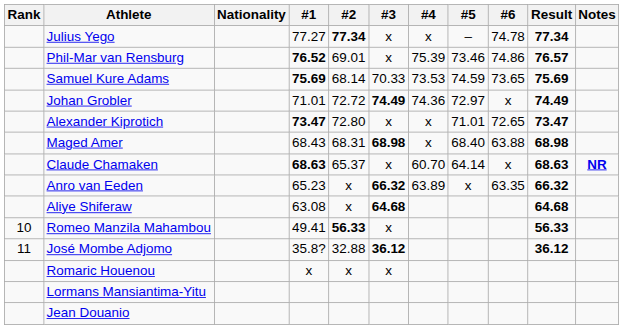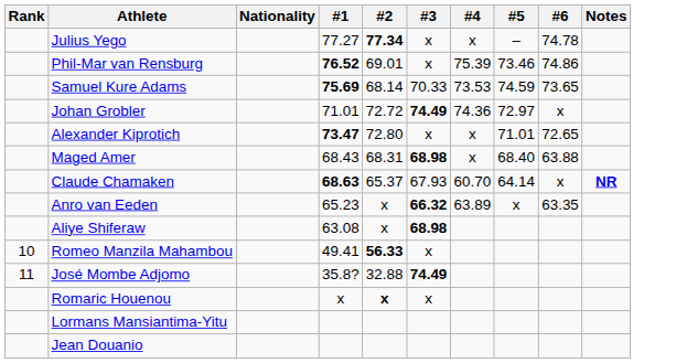- column: Result | 77.34 | 76.57 | 75.69 | 74.49 | 73.47 | 68.98 | 68.63 | 66.32 | 64.68 | 56.33 | 36.12
Claude Chamaken | #3: x -> 67.93
Aliye Shiferaw | #3: 64.68 -> 68.98
José Mombe Adjomo | #3: 36.12 -> 74.49
Romaric Houenou | #2: normal -> bold
